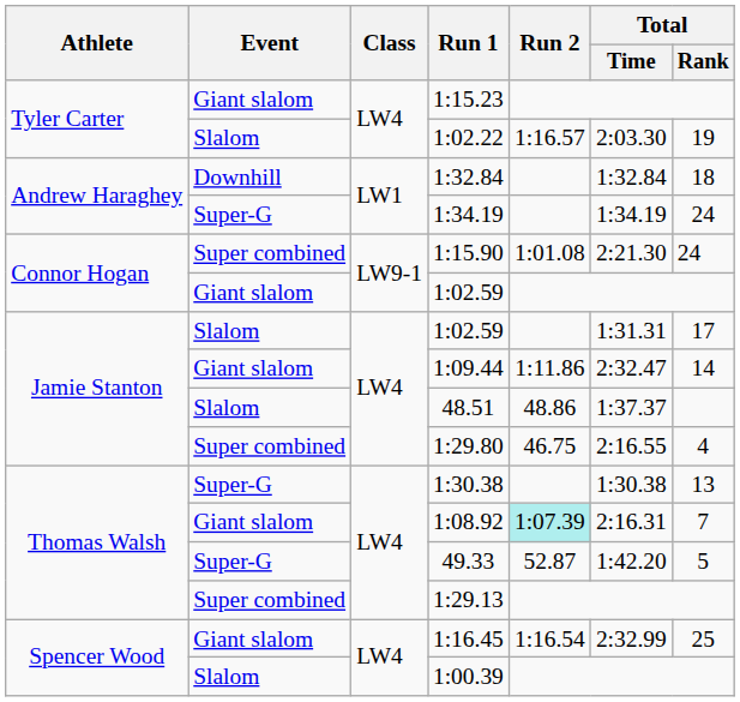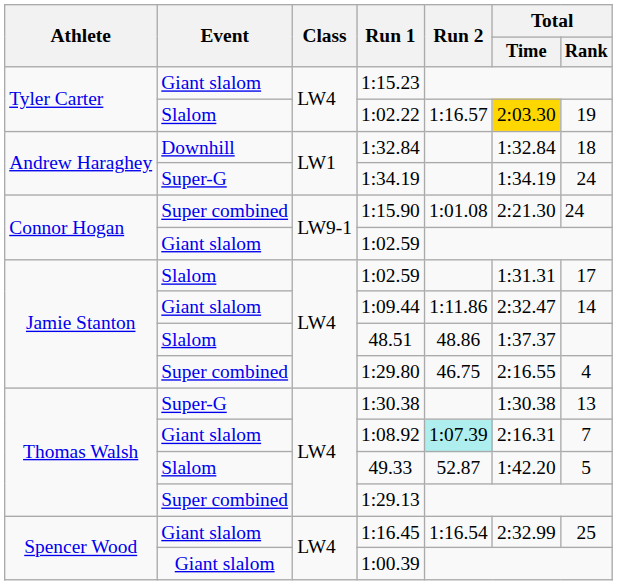1:02.22 | Total / Time: no background -> gold background
49.33 | Event: Super-G -> Slalom
1:00.39 | Event: Slalom -> Giant slalom
